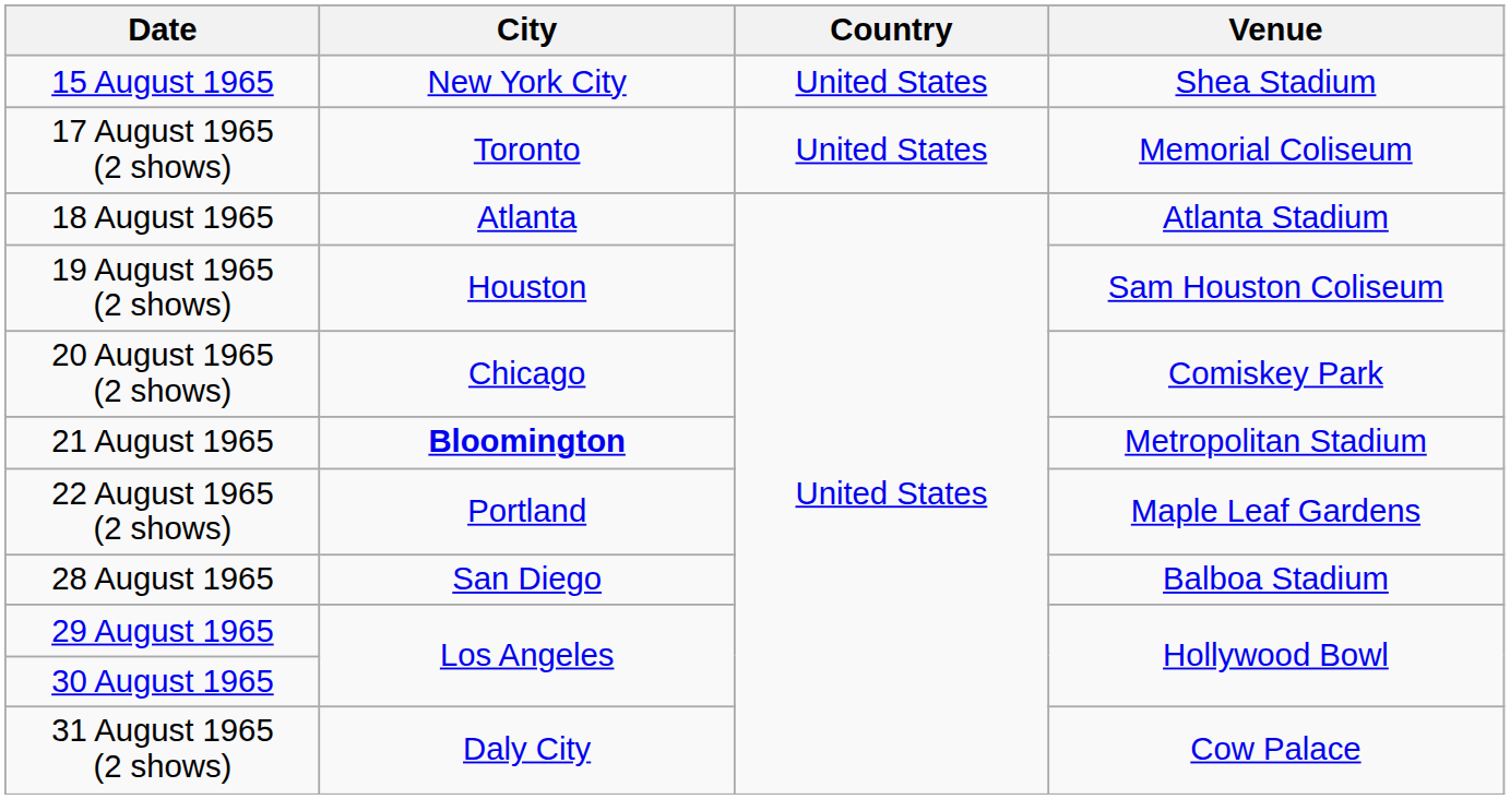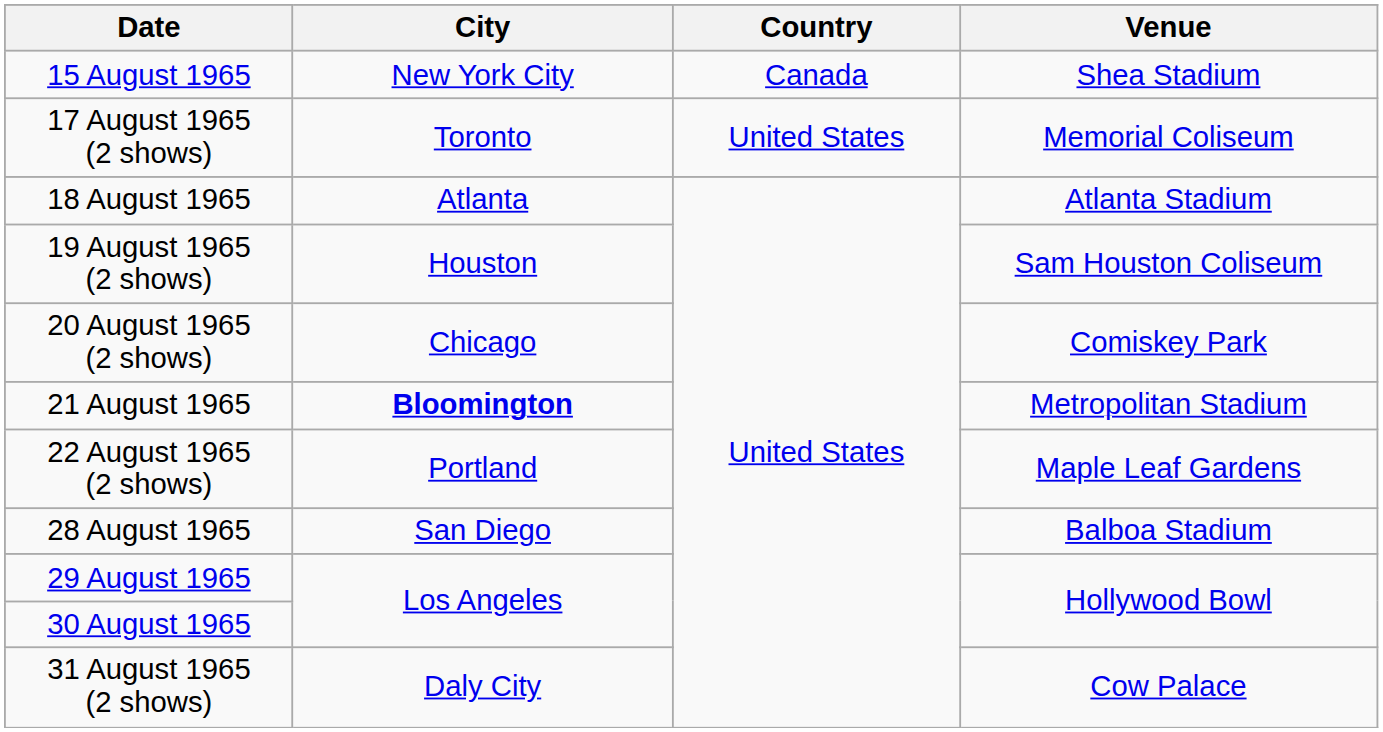15 August 1965 | Country: United States -> Canada
